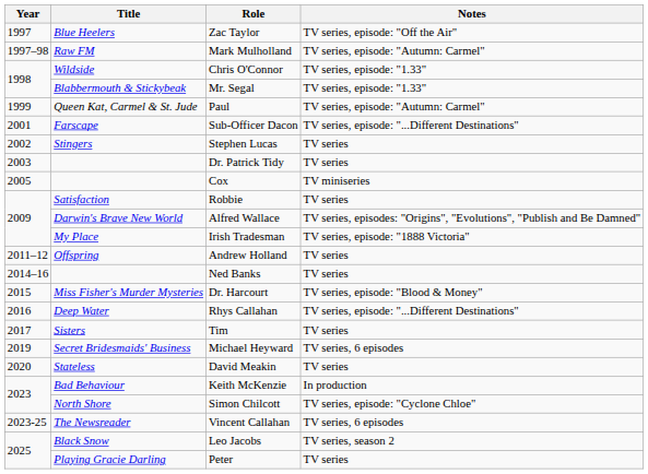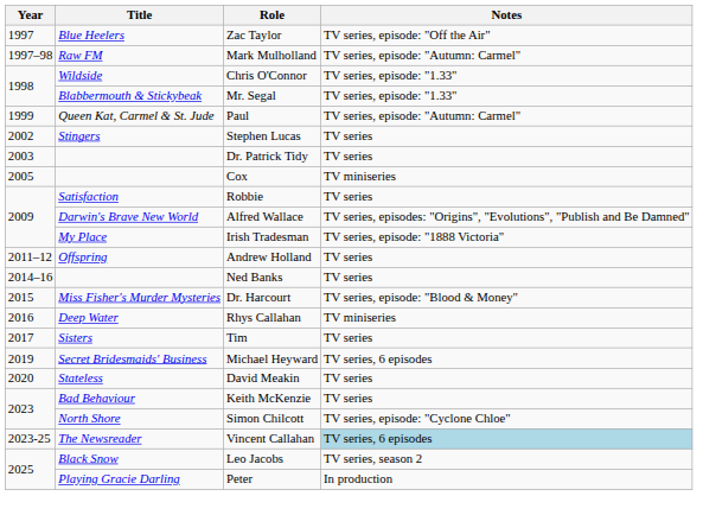- row: 2001 | Farscape | Sub-Officer Dacon | TV series, episode: "...Different Destinations"
Rhys Callahan | Notes: TV series, episode: "...Different Destinations" -> TV miniseries
Keith McKenzie | Notes: In production -> TV series
Vincent Callahan | Notes: no background -> lightblue background
Peter | Notes: TV series -> In production
